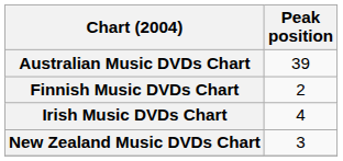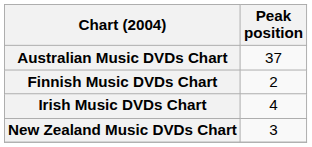Australian Music DVDs Chart | Peak position: 39 -> 37
